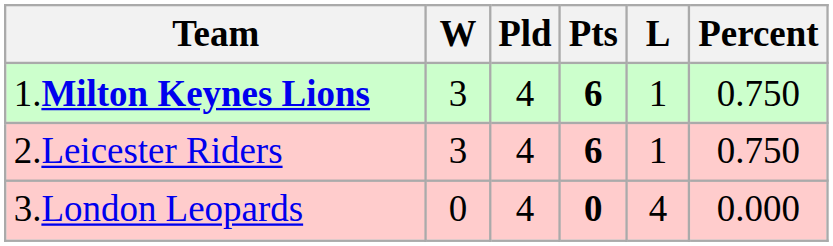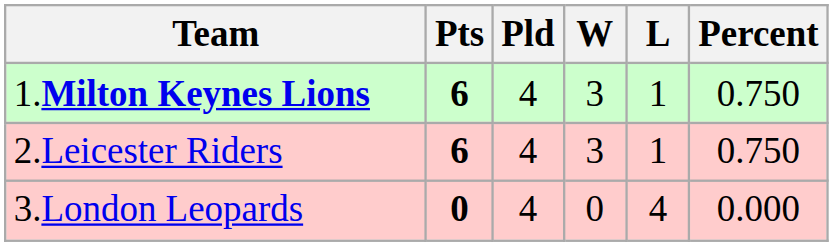columns swapped: Pts <-> W
